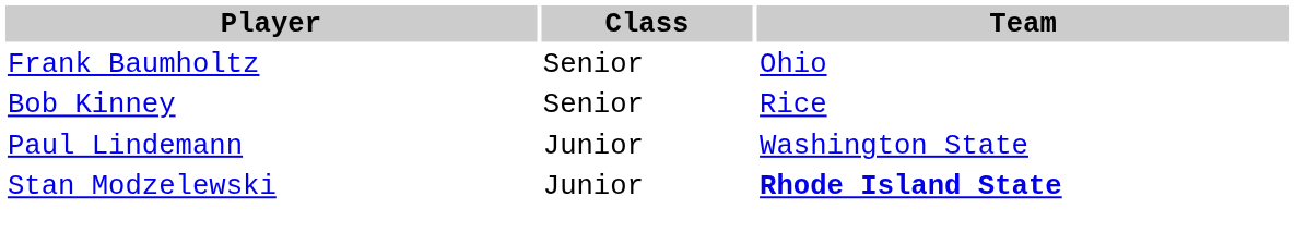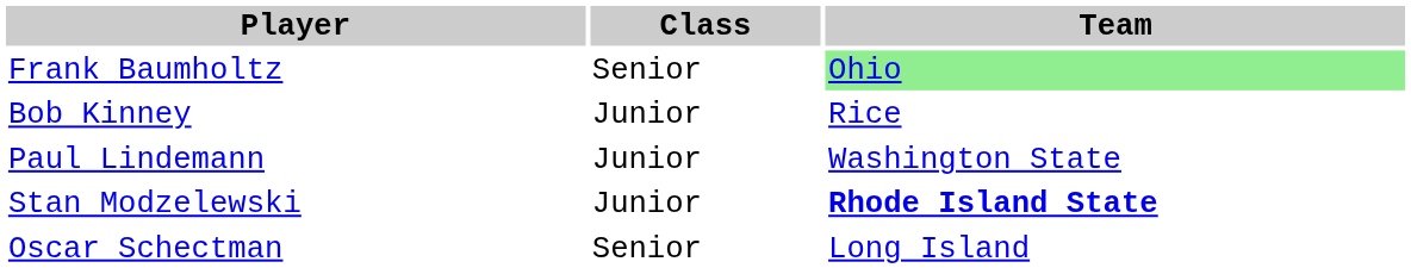Frank Baumholtz | Team: no background -> lightgreen background
Bob Kinney | Class: Senior -> Junior
+ row: Oscar Schectman | Senior | Long Island
